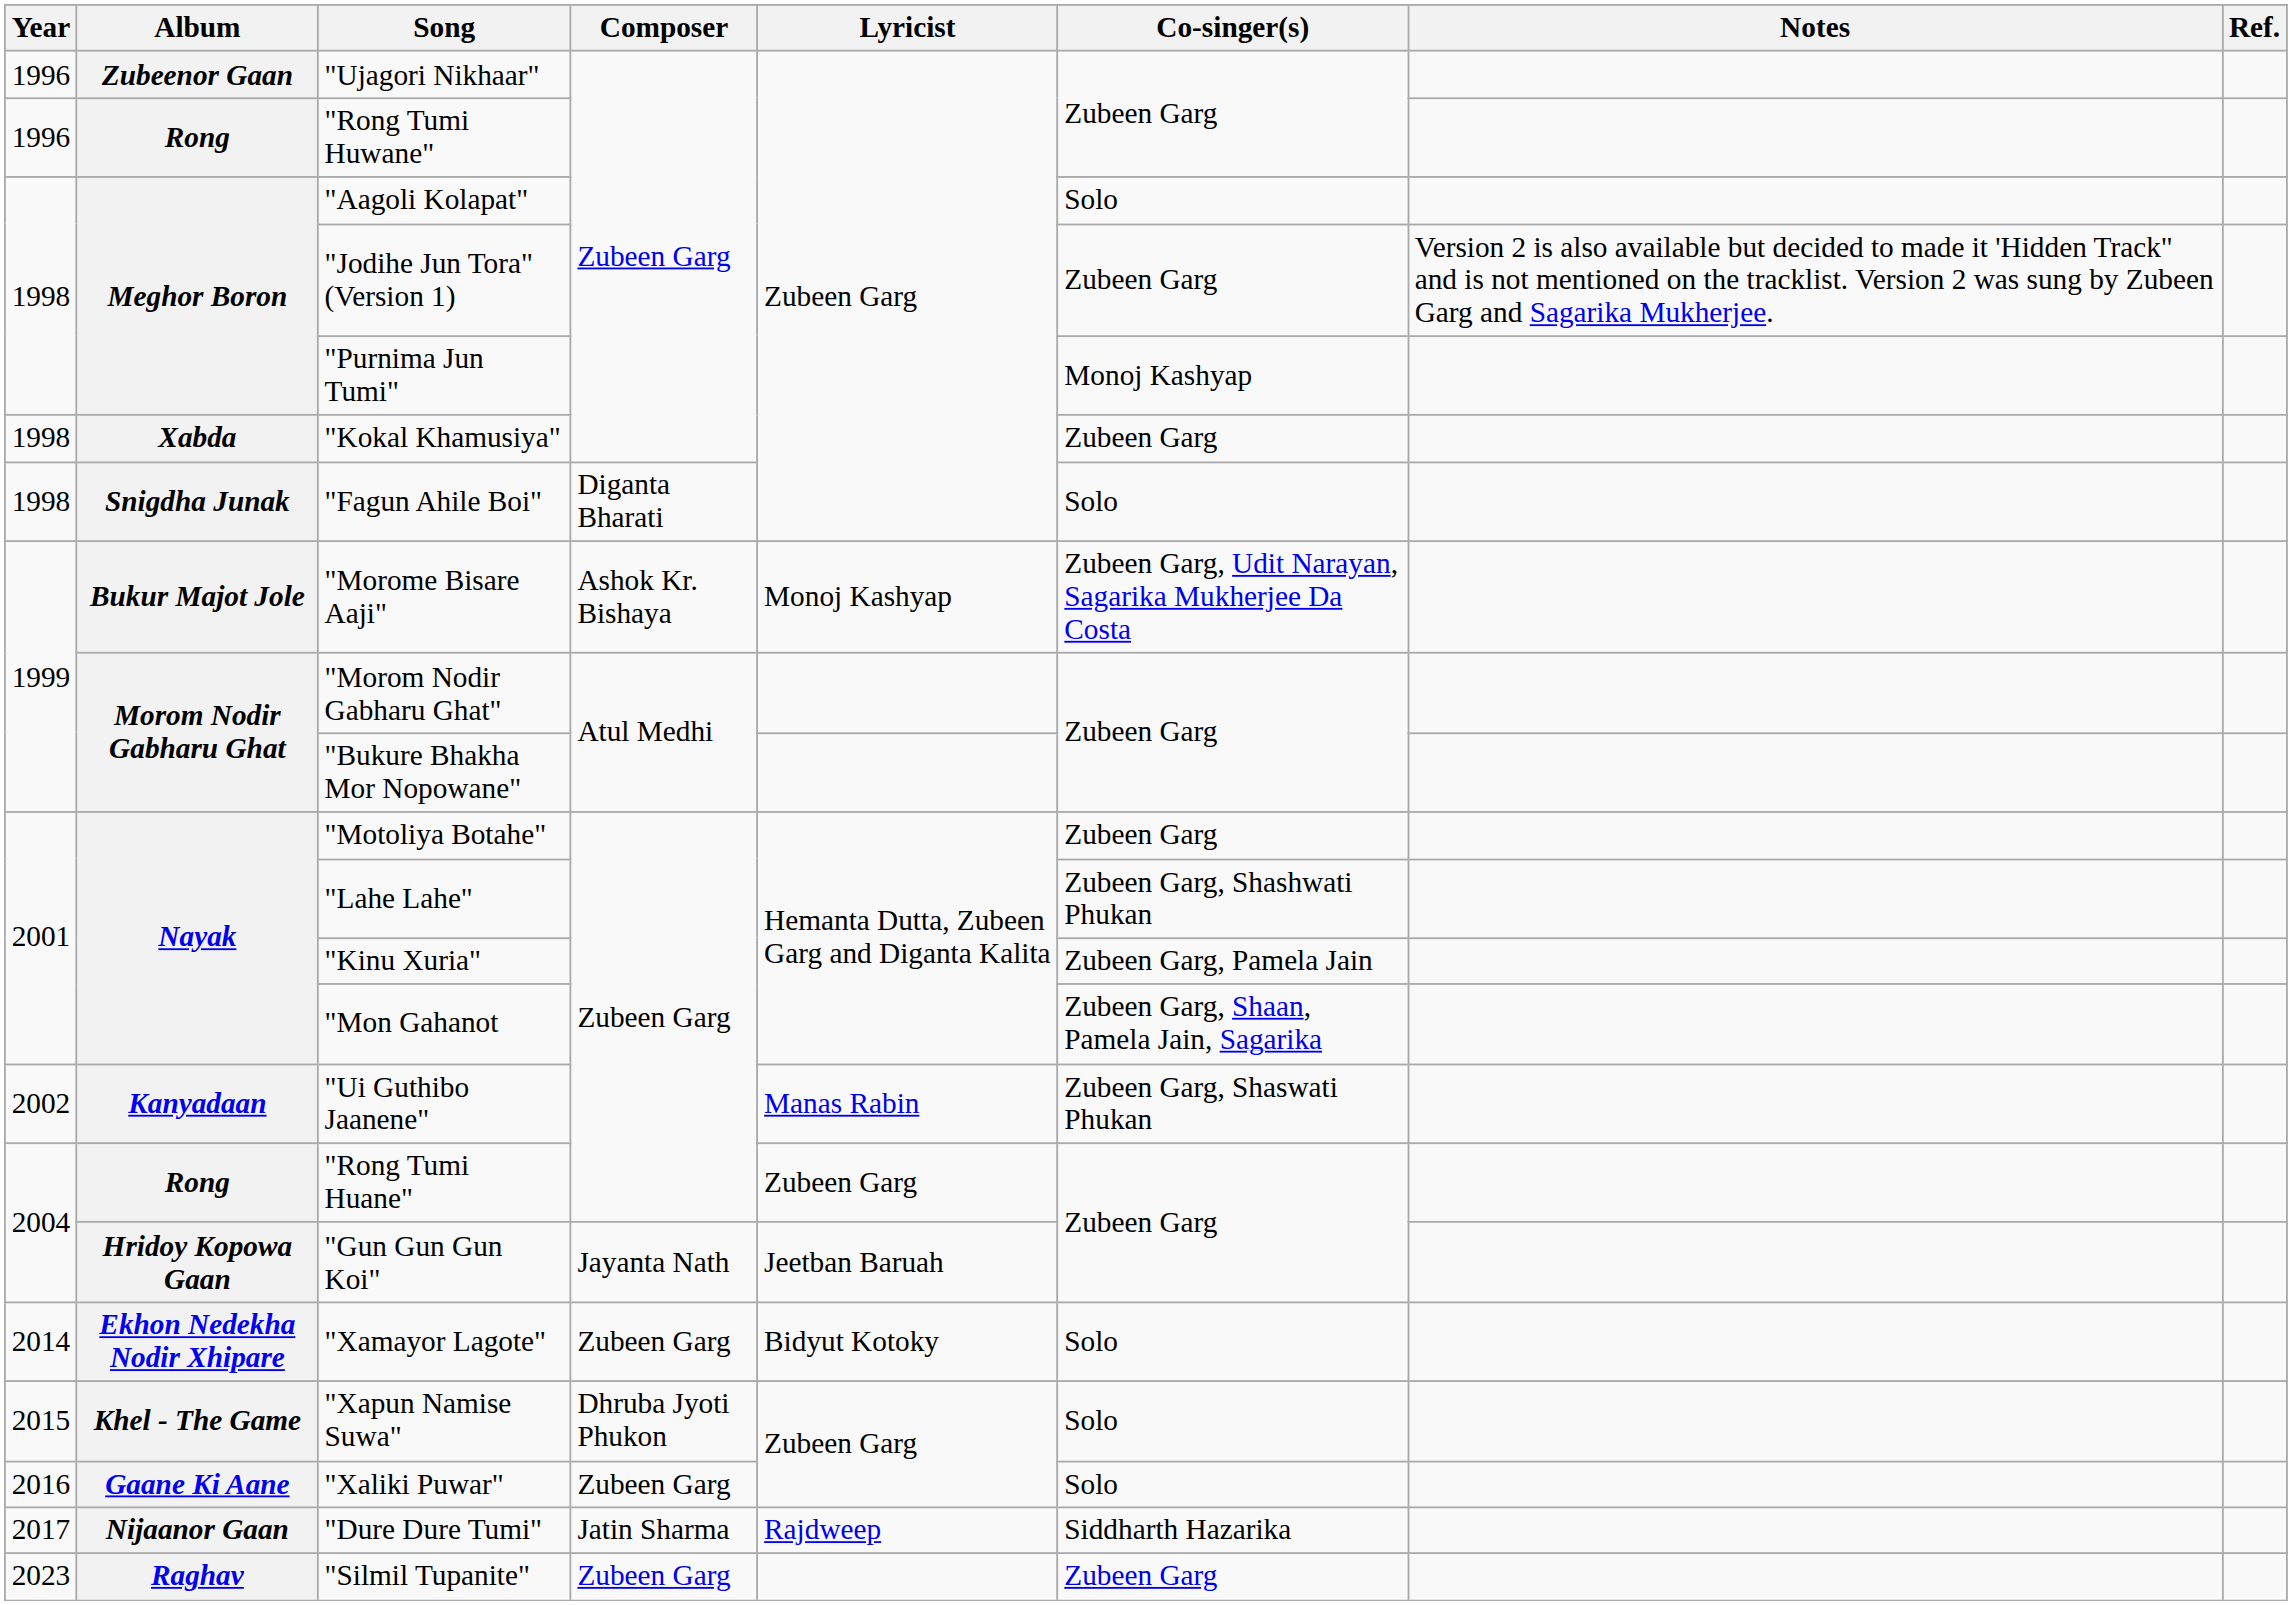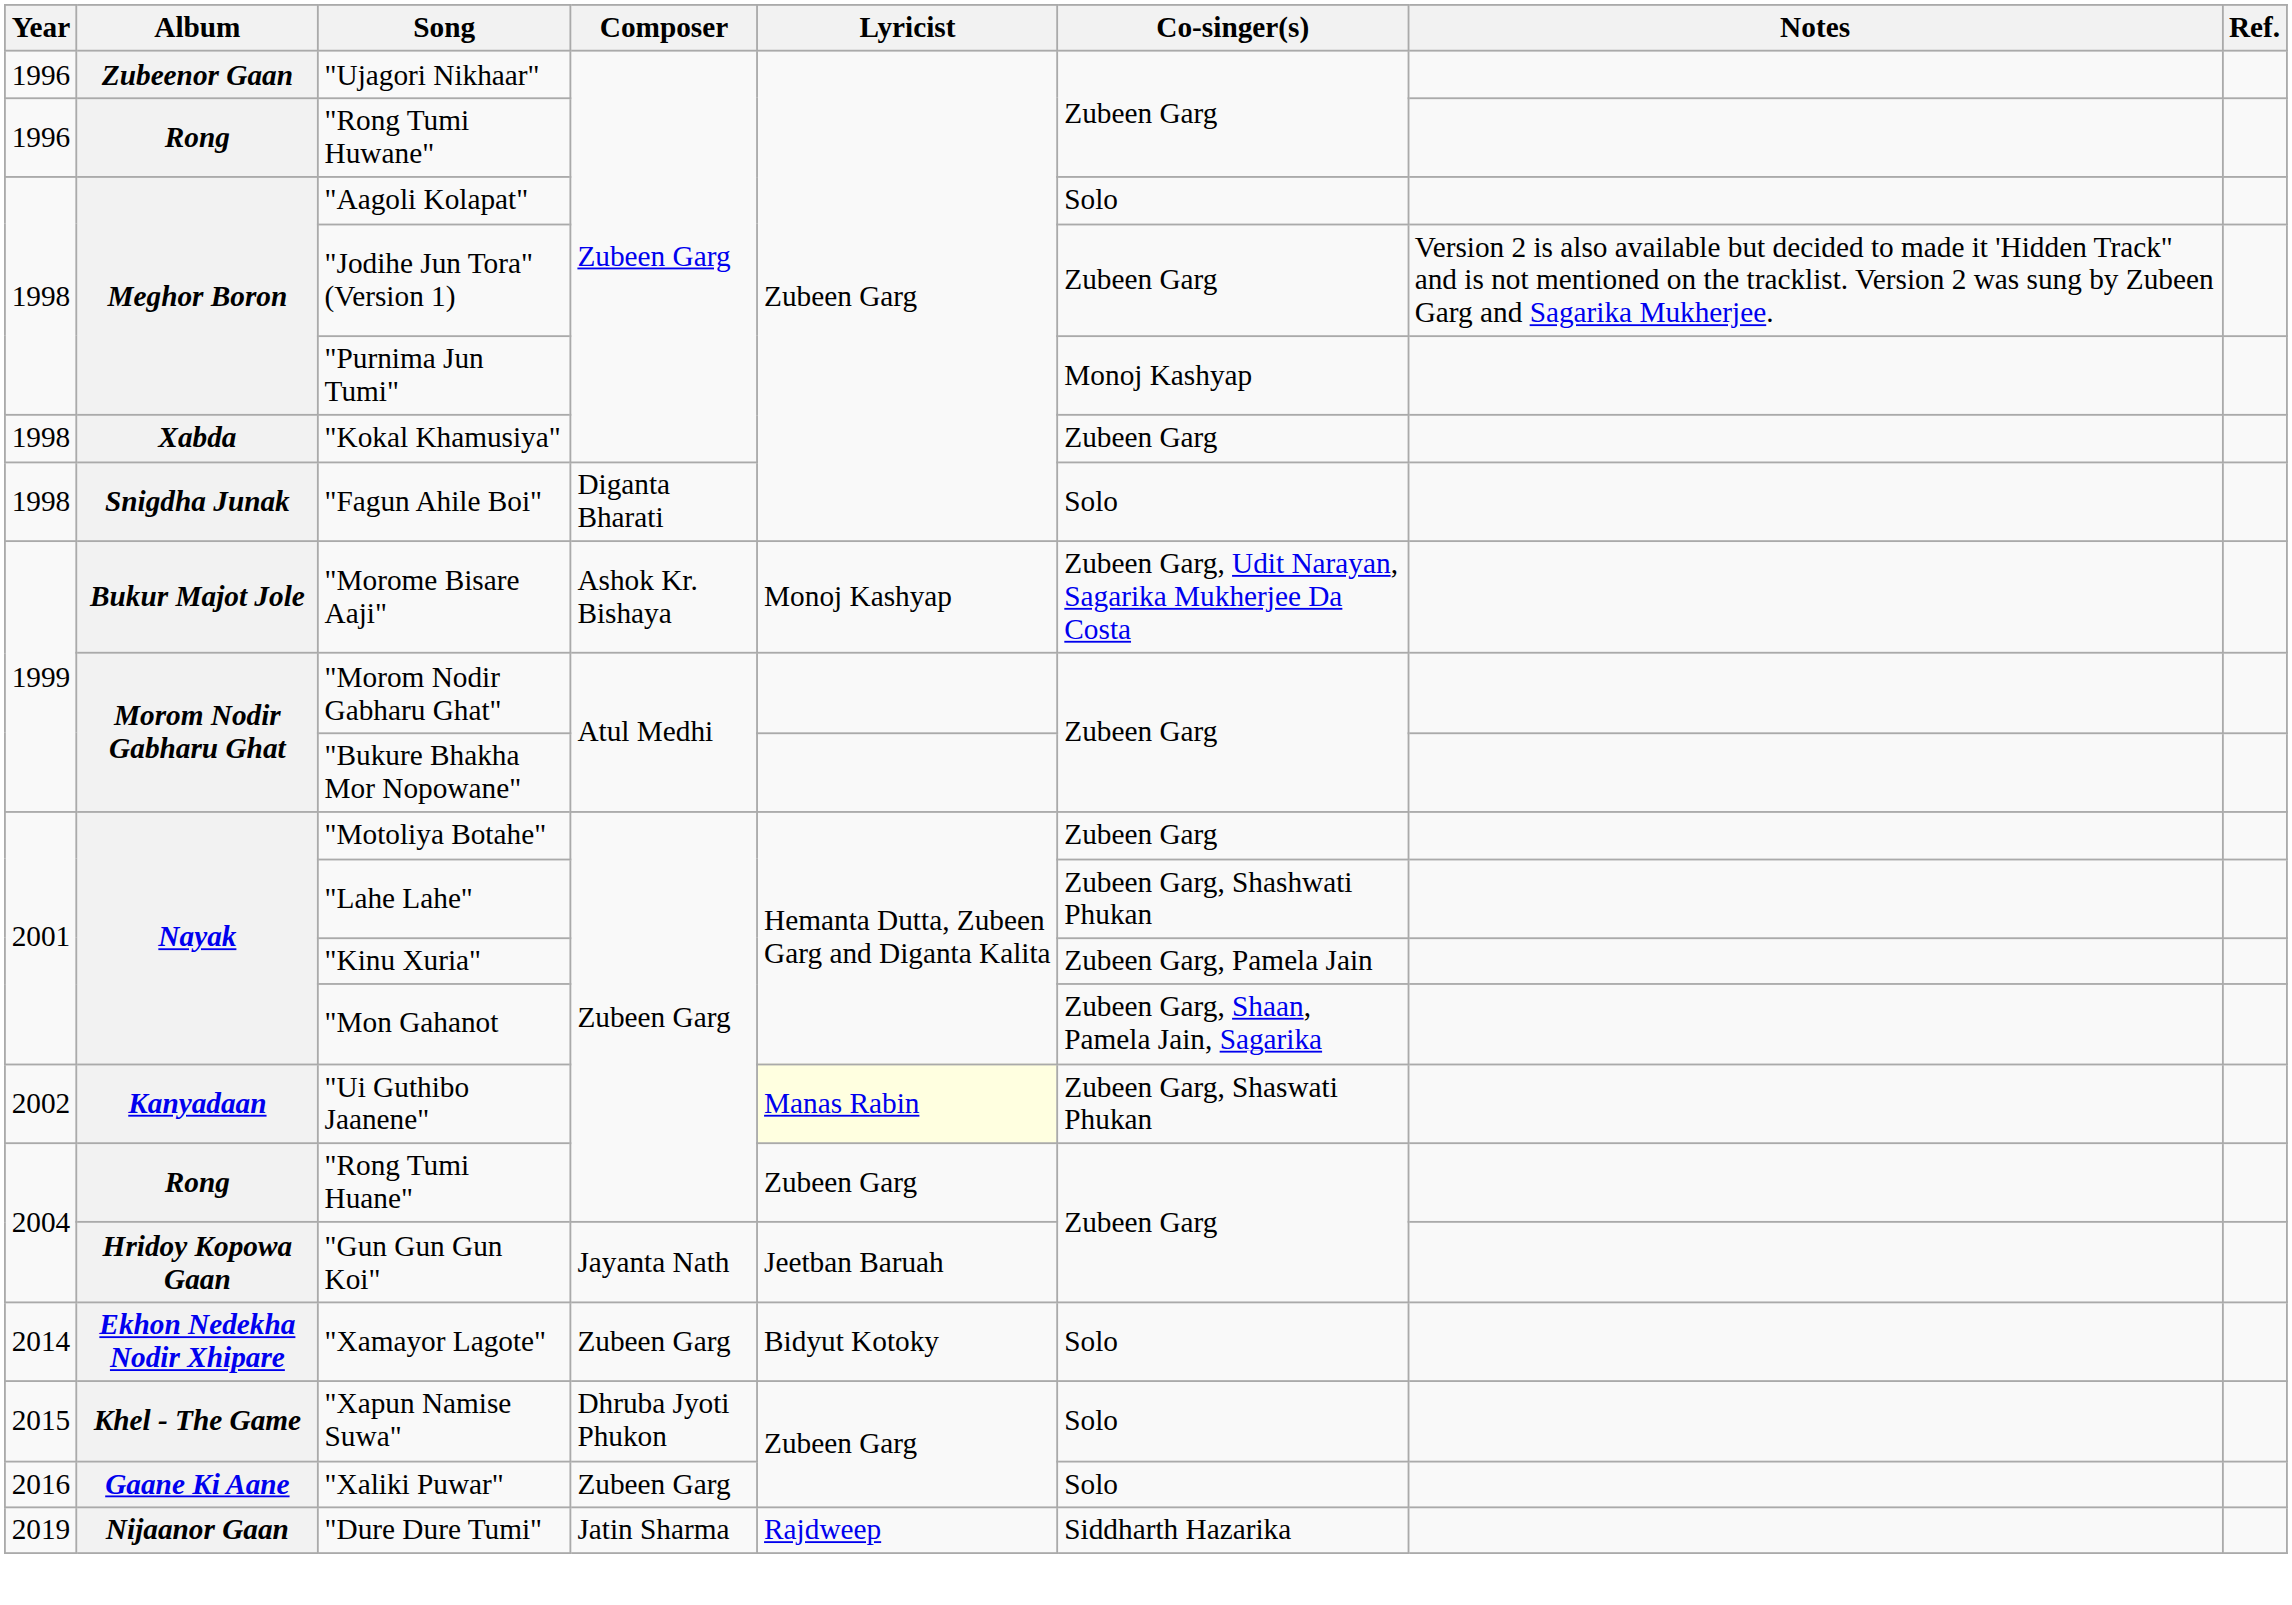"Ui Guthibo Jaanene" | Lyricist: no background -> lightyellow background
"Dure Dure Tumi" | Year: 2017 -> 2019
- row: 2023 | Raghav | "Silmil Tupanite" | Zubeen Garg | Zubeen Garg
